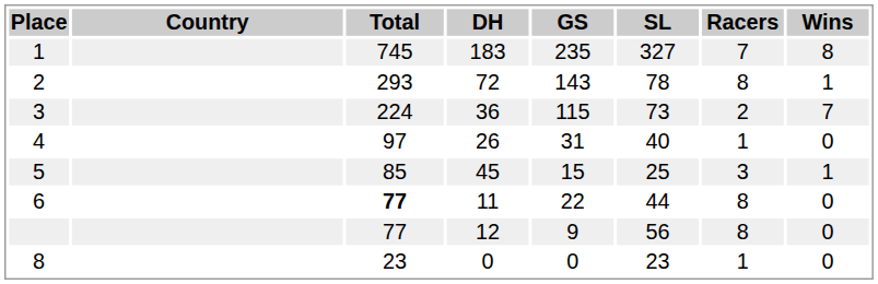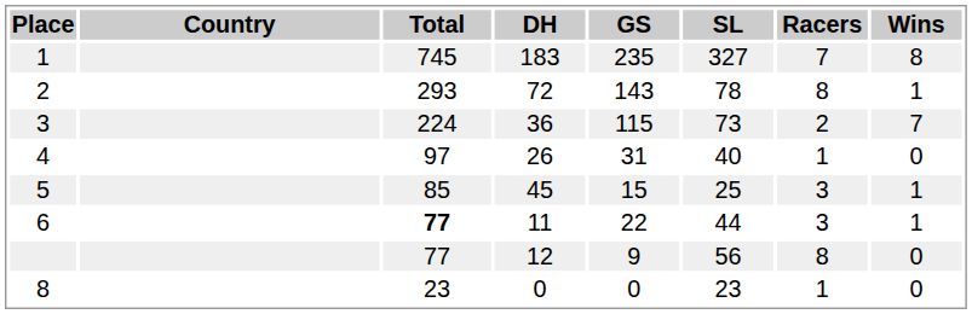6 | Racers: 8 -> 3
6 | Wins: 0 -> 1
